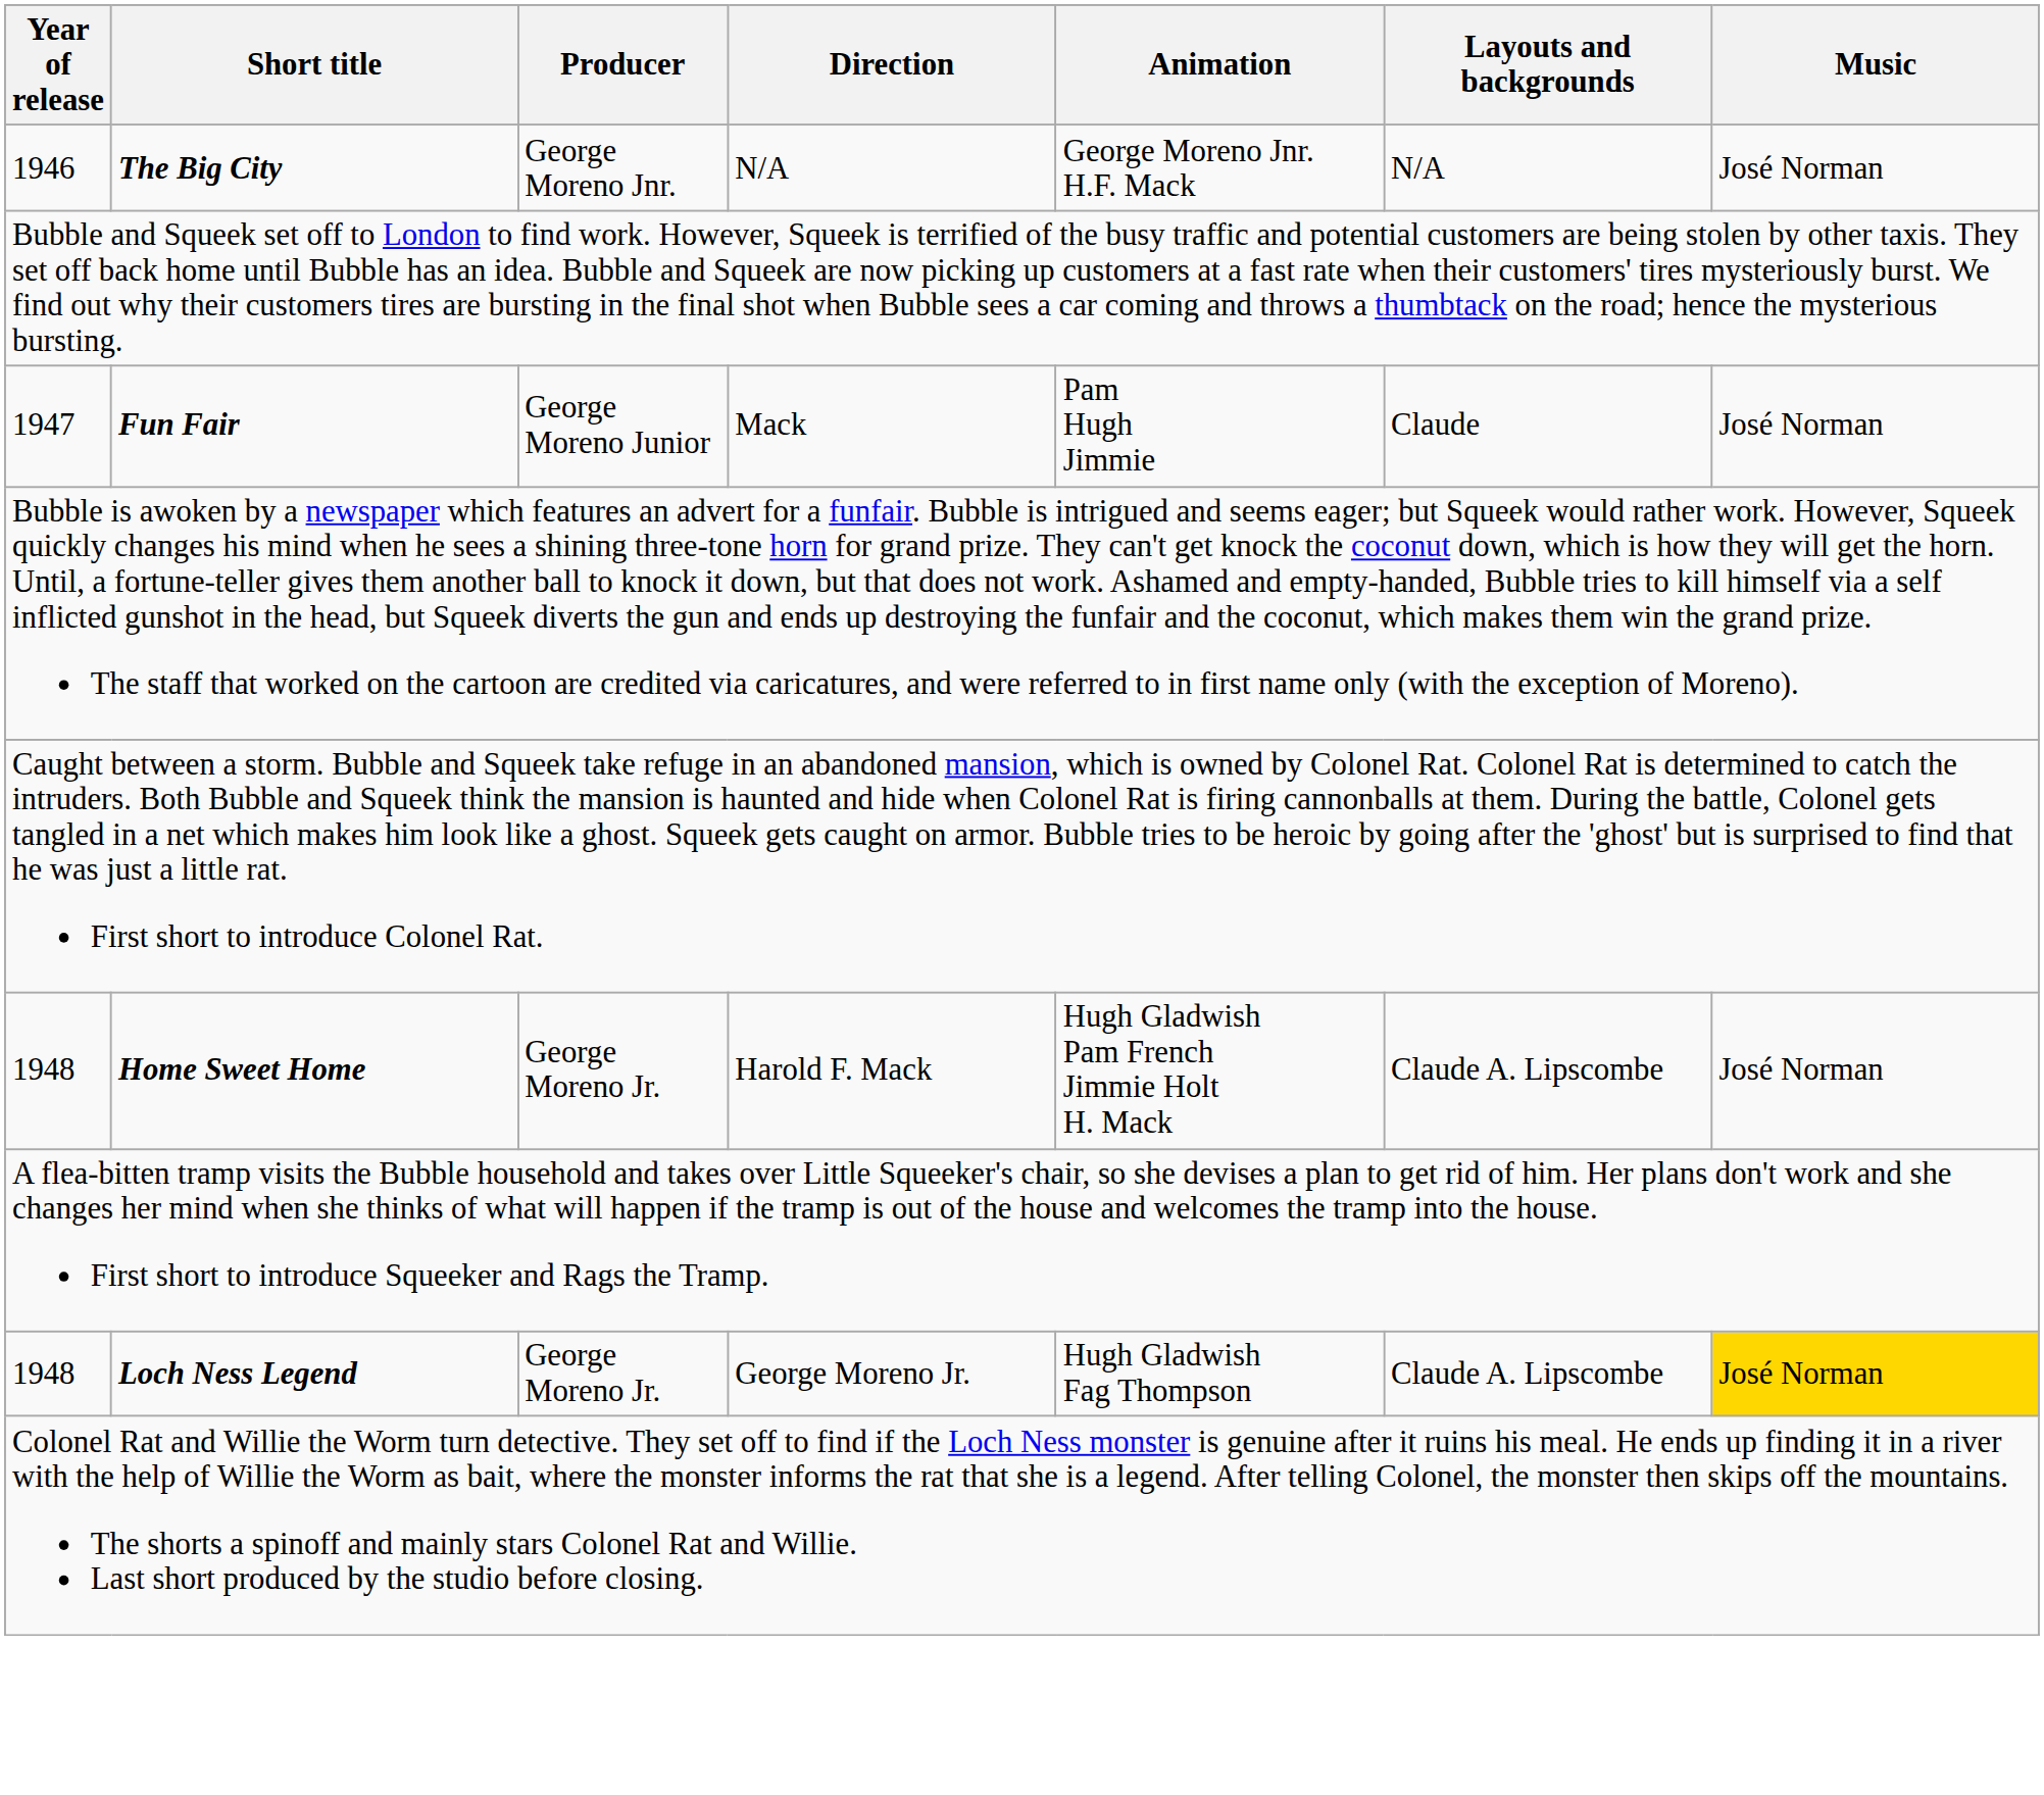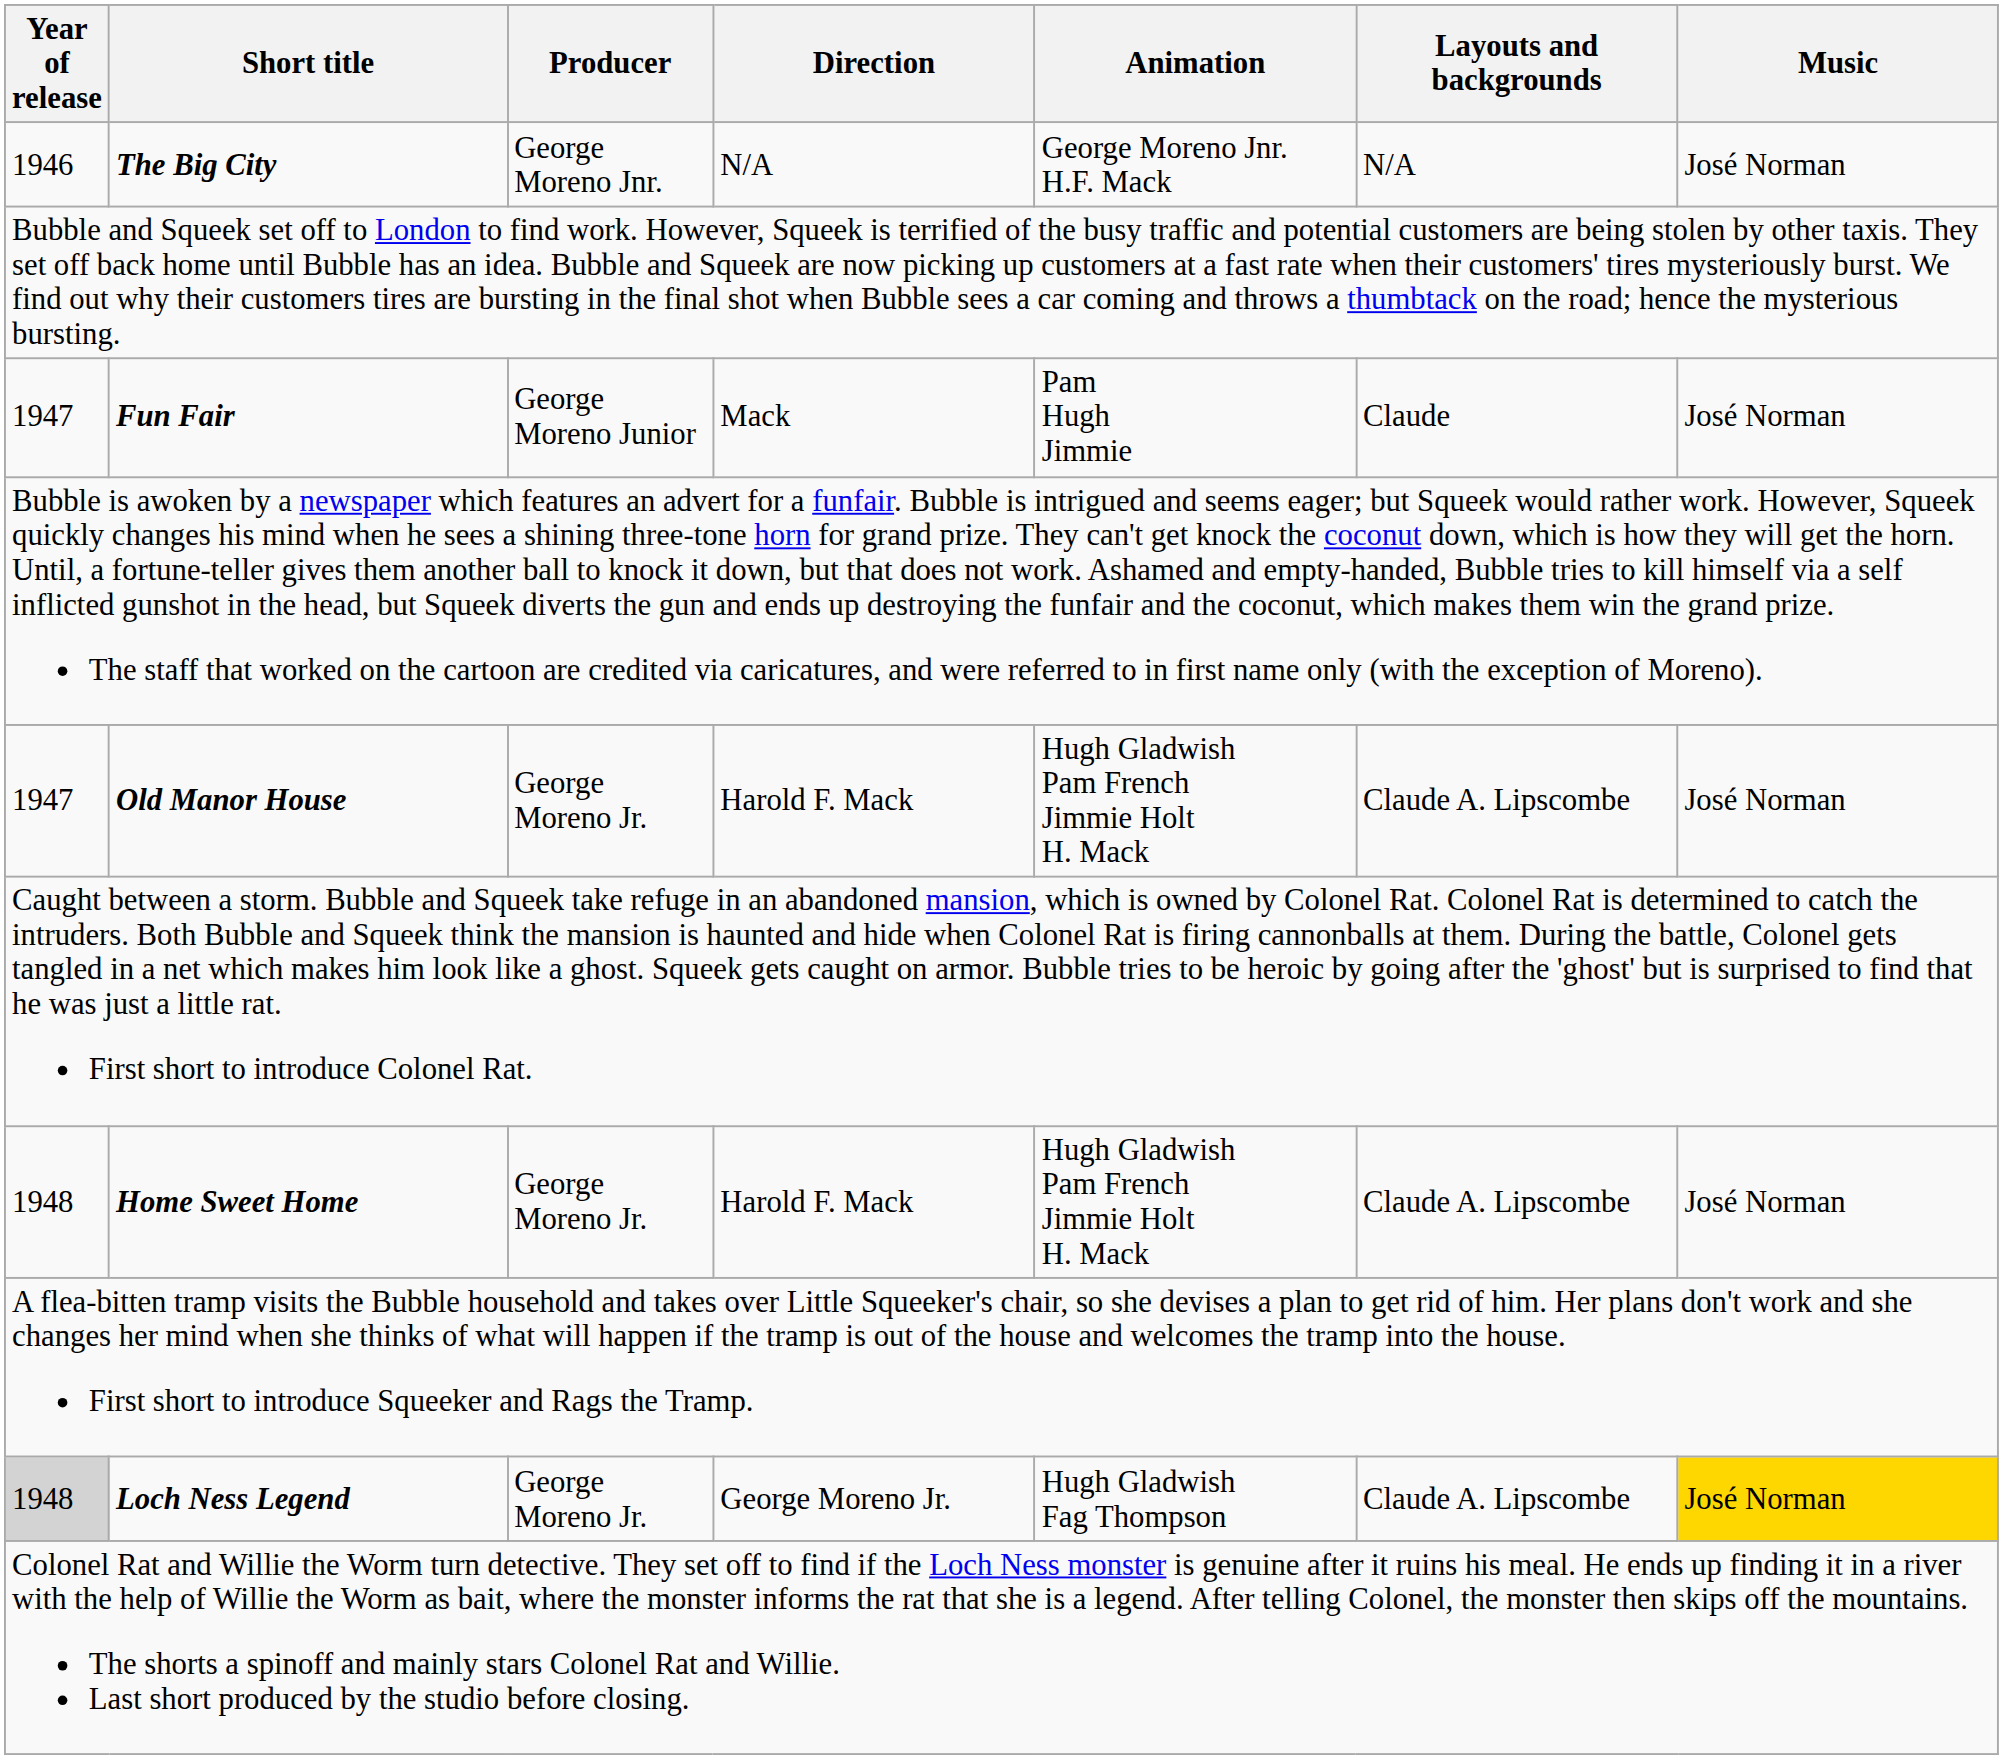+ row: 1947 | Old Manor House | George Moreno Jr. | Harold F. Mack | Hugh Gladwish Pam French Jimmie Holt H. Mack | Claude A. Lipscombe | José Norman
Loch Ness Legend | Year of release: no background -> lightgrey background
